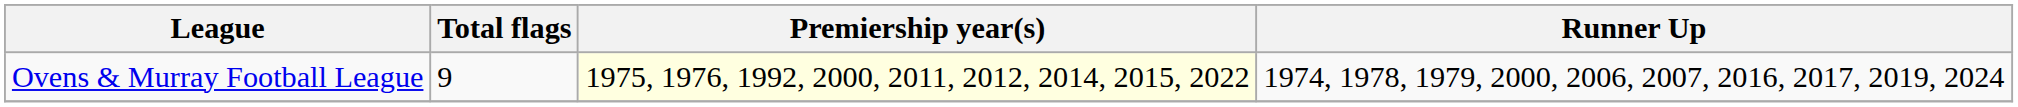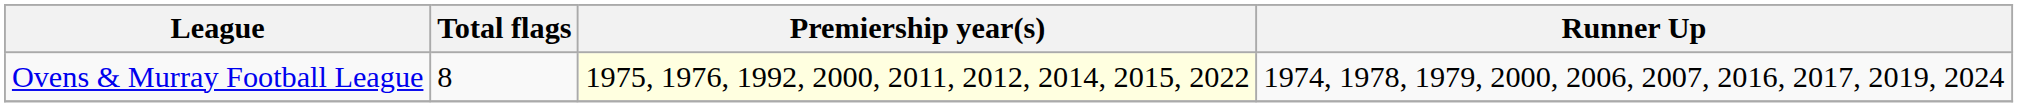Ovens & Murray Football League | Total flags: 9 -> 8
